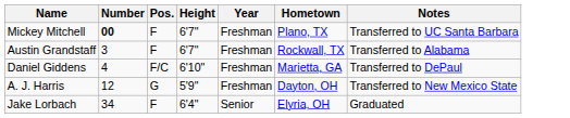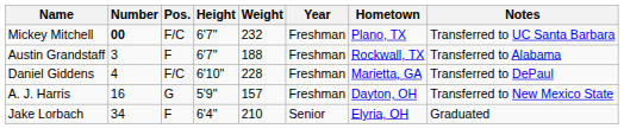+ column: Weight | 232 | 188 | 228 | 157 | 210
Mickey Mitchell | Pos.: F -> F/C
A. J. Harris | Number: 12 -> 16
